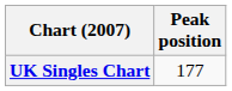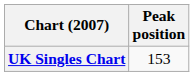UK Singles Chart | Peak position: 177 -> 153
